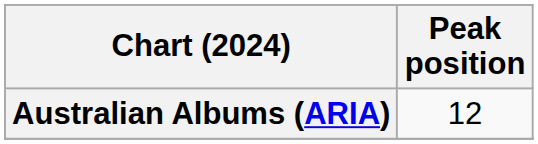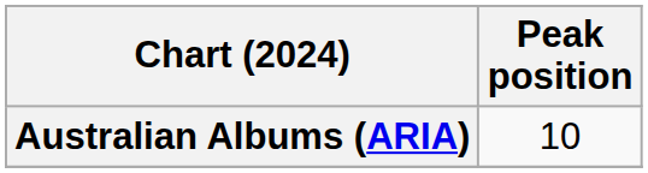Australian Albums (ARIA) | Peak position: 12 -> 10
